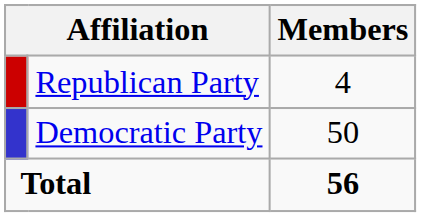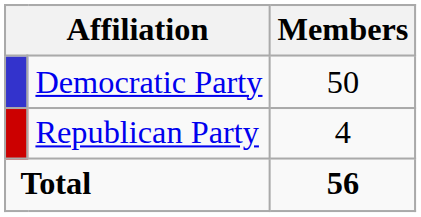rows swapped: Republican Party <-> Democratic Party
